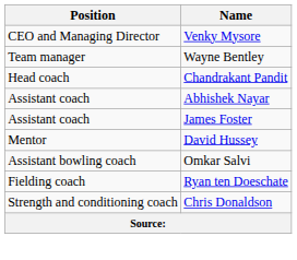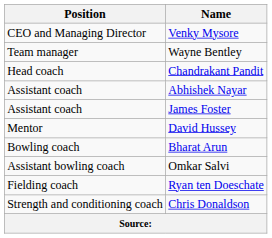+ row: Bowling coach | Bharat Arun
